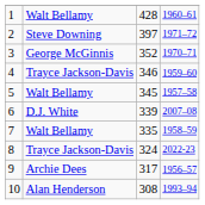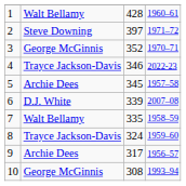4 | column 4: 1959–60 -> 2022-23
5 | column 2: Walt Bellamy -> Archie Dees
8 | column 4: 2022-23 -> 1959–60
10 | column 2: Alan Henderson -> George McGinnis
